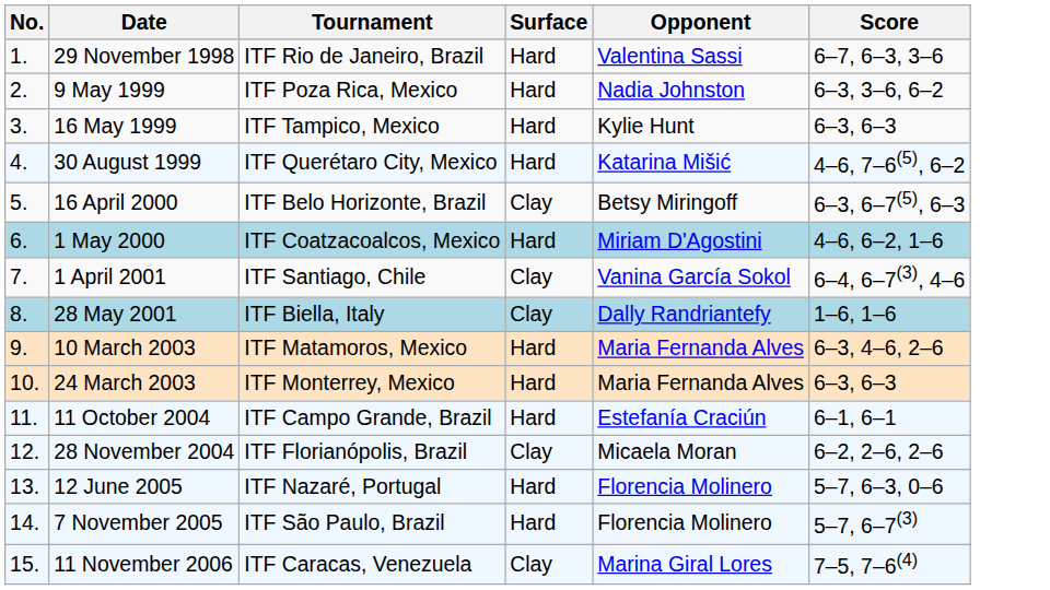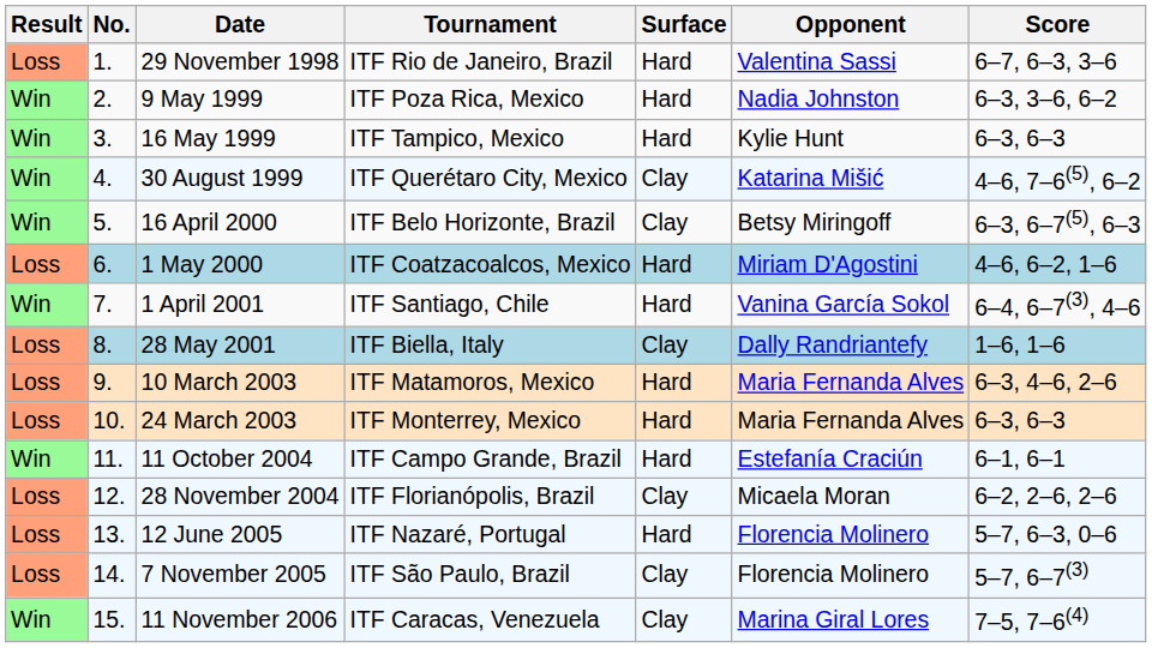+ column: Result | Loss | Win | Win | Win | Win | Loss | Win | Loss | Loss | Loss | Win | Loss | Loss | Loss | Win
30 August 1999 | Surface: Hard -> Clay
1 April 2001 | Surface: Clay -> Hard
7 November 2005 | Surface: Hard -> Clay
